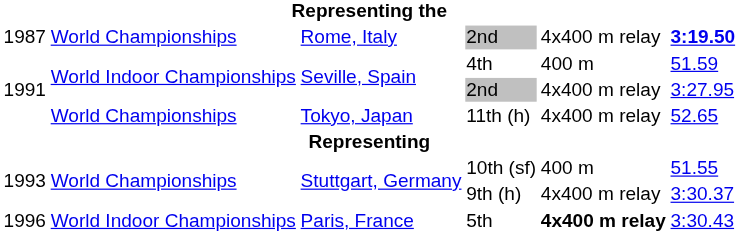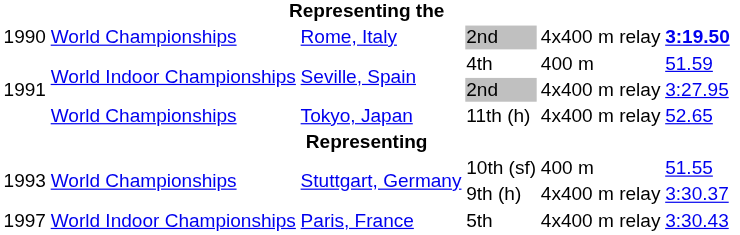Rome, Italy / 2nd | column 1: 1987 -> 1990
5th | column 1: 1996 -> 1997
5th | column 5: bold -> normal
